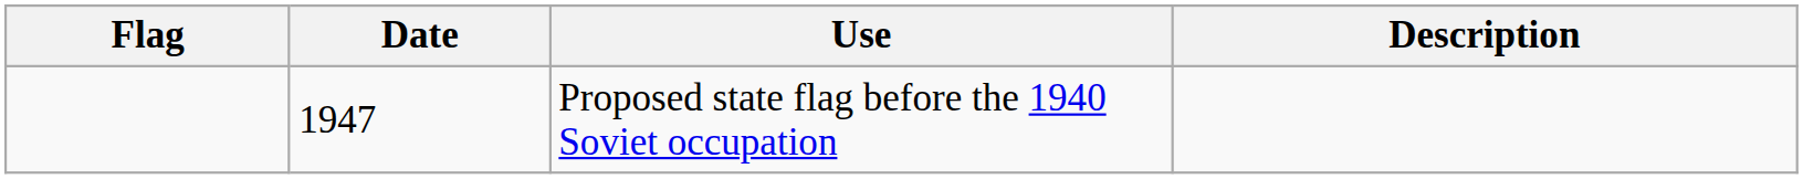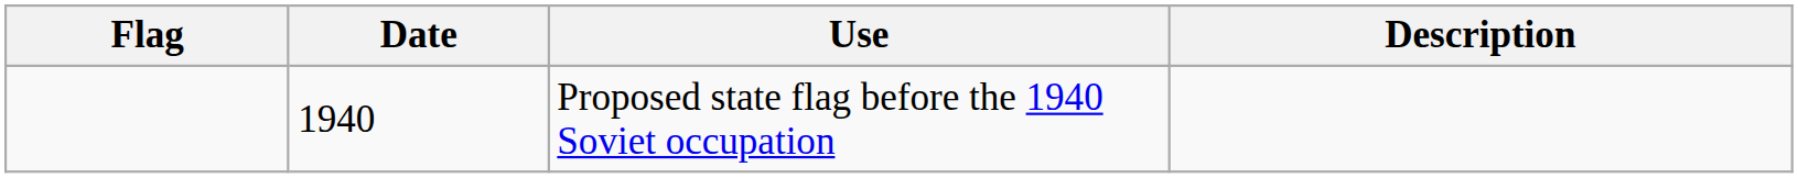Proposed state flag before the 1940 Soviet occupation | Date: 1947 -> 1940
